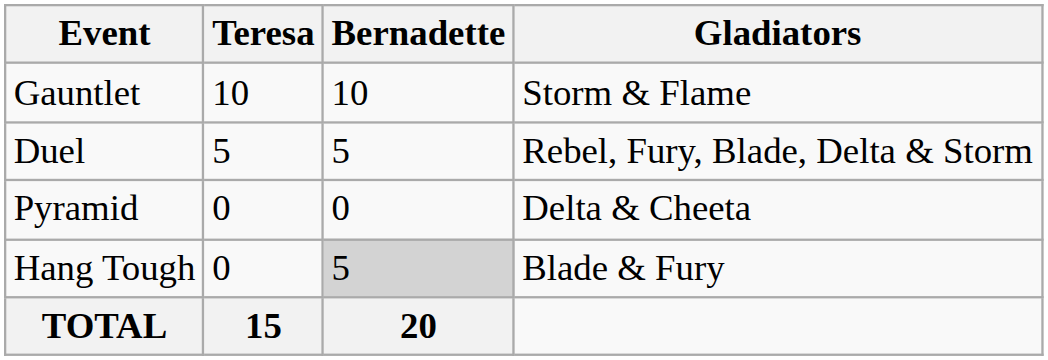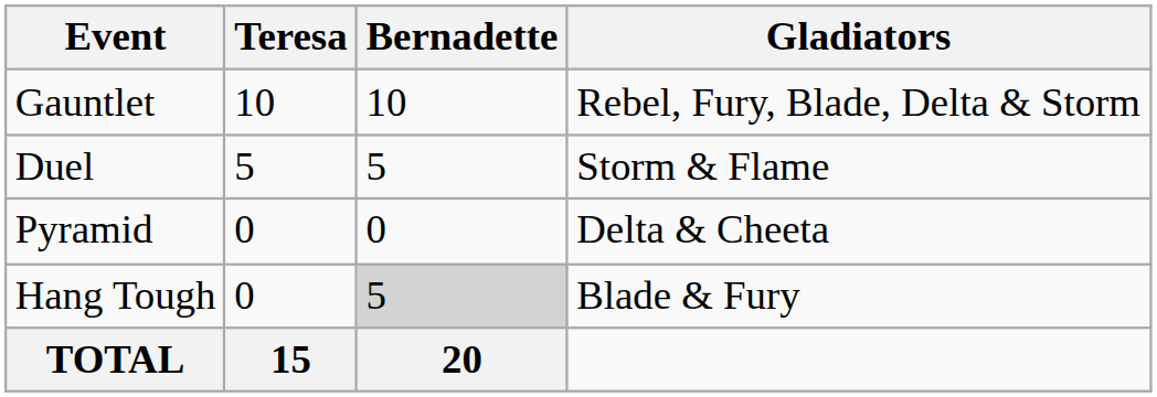Gauntlet | Gladiators: Storm & Flame -> Rebel, Fury, Blade, Delta & Storm
Duel | Gladiators: Rebel, Fury, Blade, Delta & Storm -> Storm & Flame
